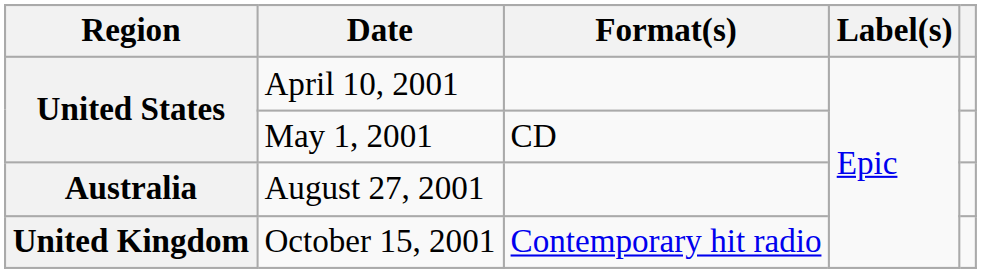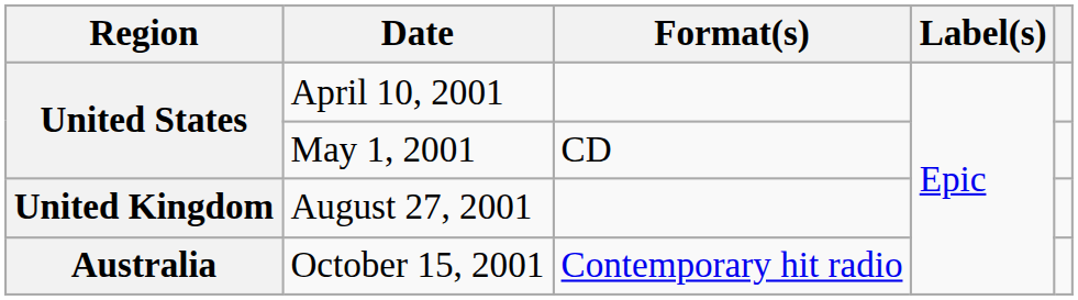August 27, 2001 | Region: Australia -> United Kingdom
October 15, 2001 | Region: United Kingdom -> Australia
